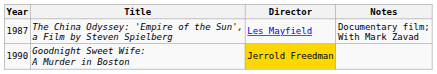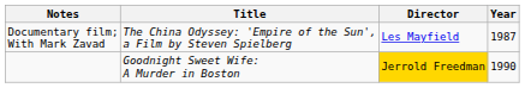columns swapped: Year <-> Notes
